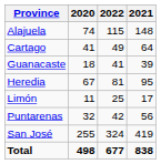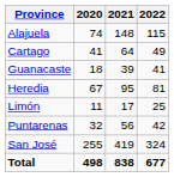columns swapped: 2021 <-> 2022
